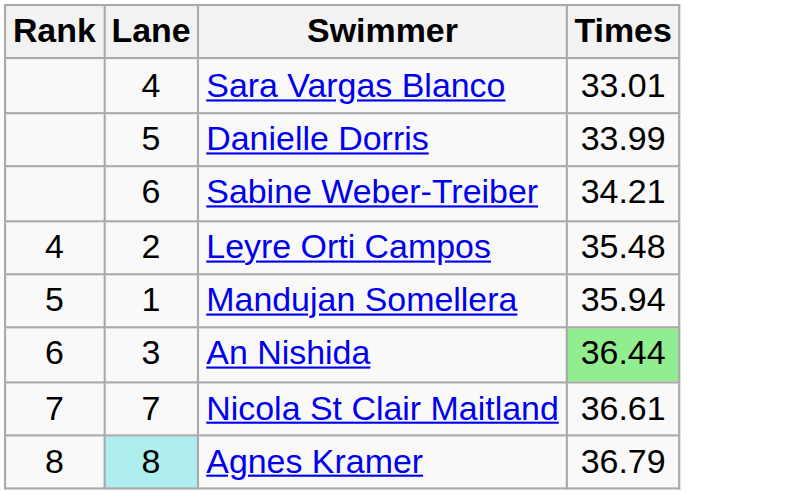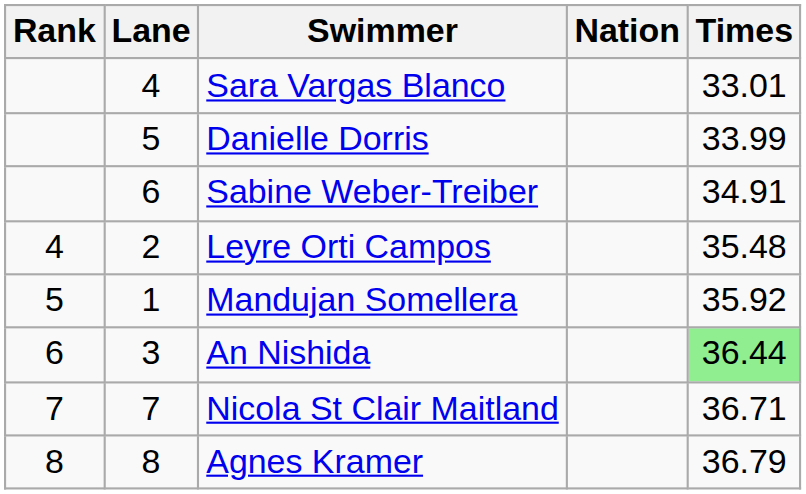+ column: Nation
Sabine Weber-Treiber | Times: 34.21 -> 34.91
Mandujan Somellera | Times: 35.94 -> 35.92
Nicola St Clair Maitland | Times: 36.61 -> 36.71
Agnes Kramer | Lane: paleturquoise background -> no background
